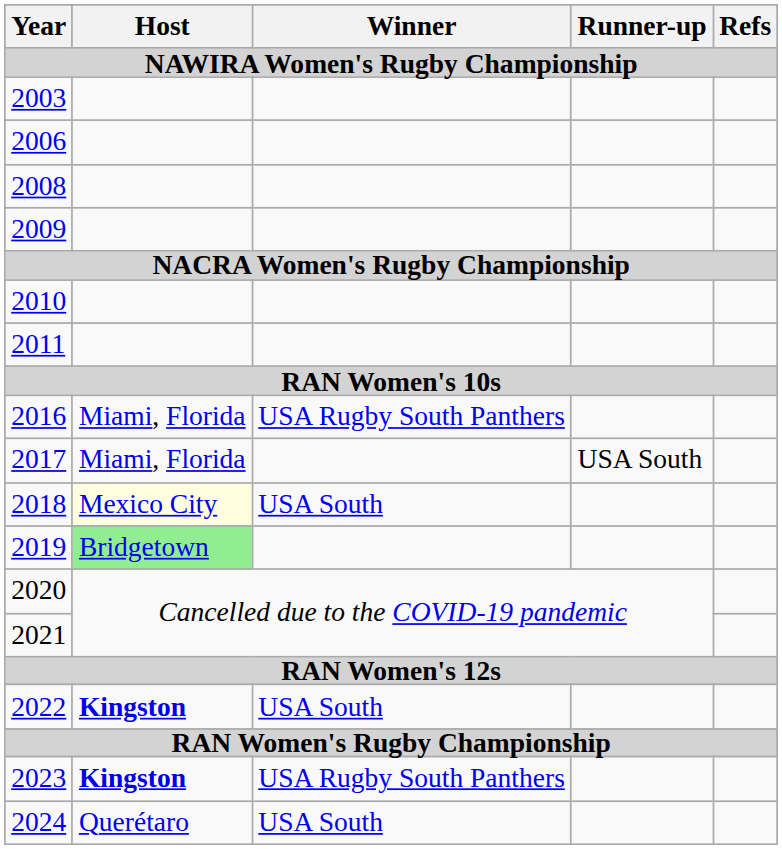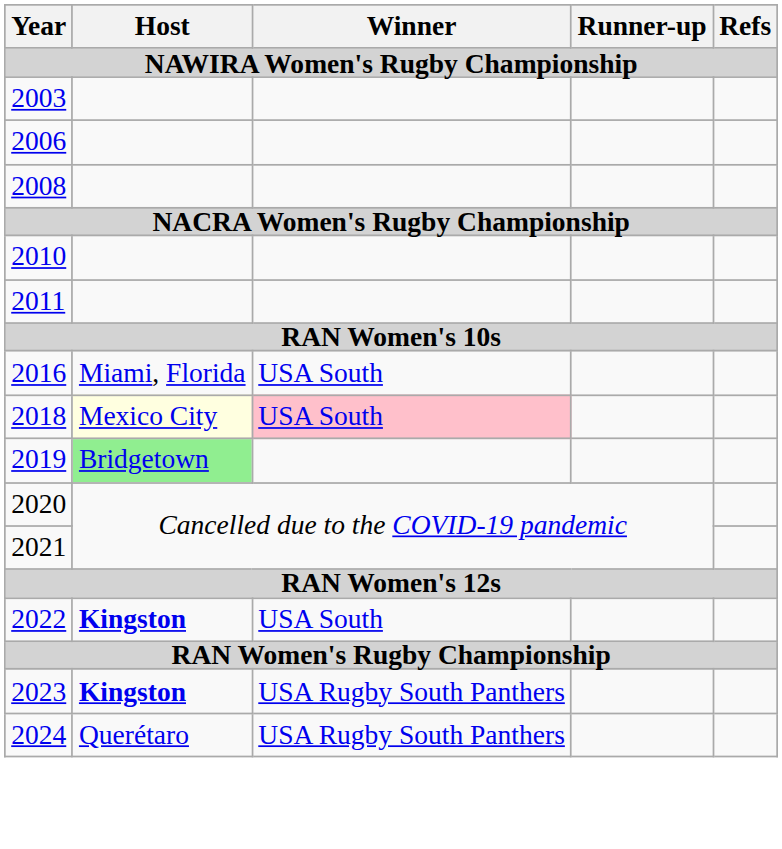- row: 2009
2016 | Winner: USA Rugby South Panthers -> USA South
- row: 2017 | Miami, Florida | USA South
2018 | Winner: no background -> pink background
2024 | Winner: USA South -> USA Rugby South Panthers
